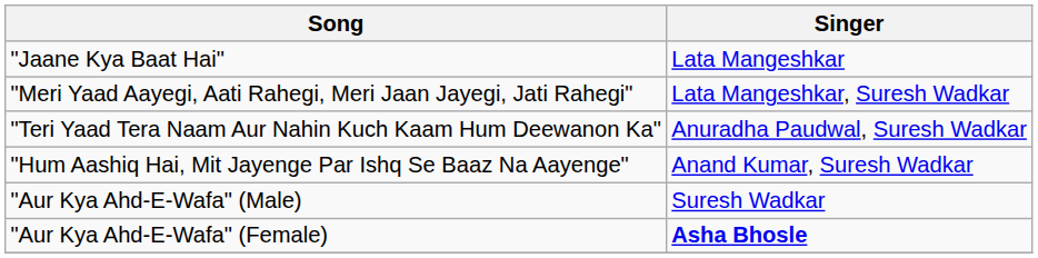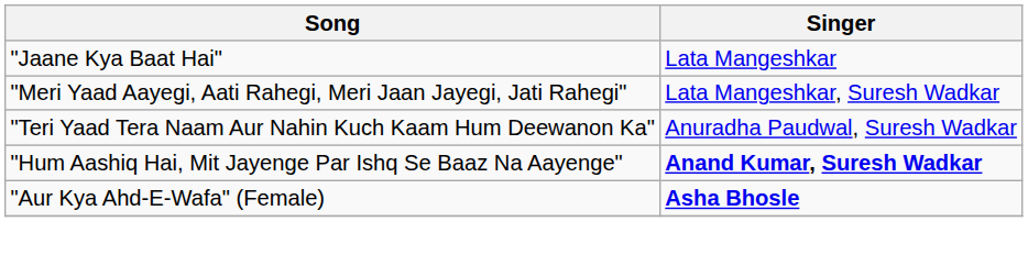"Hum Aashiq Hai, Mit Jayenge Par Ishq Se Baaz Na Aayenge" | Singer: normal -> bold
- row: "Aur Kya Ahd-E-Wafa" (Male) | Suresh Wadkar
